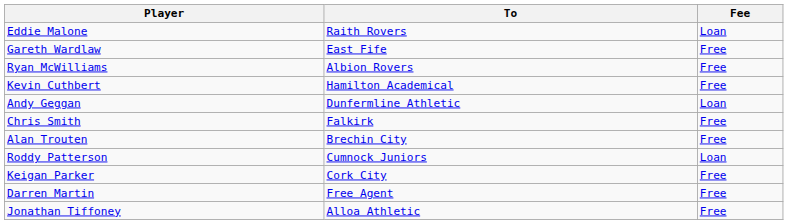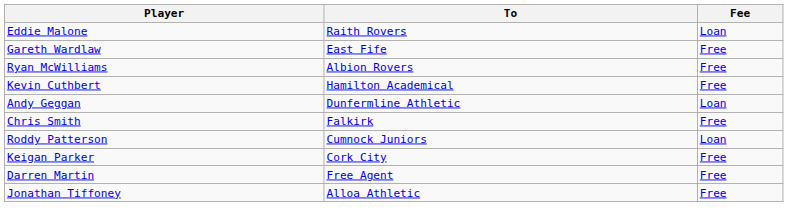- row: Alan Trouten | Brechin City | Free
